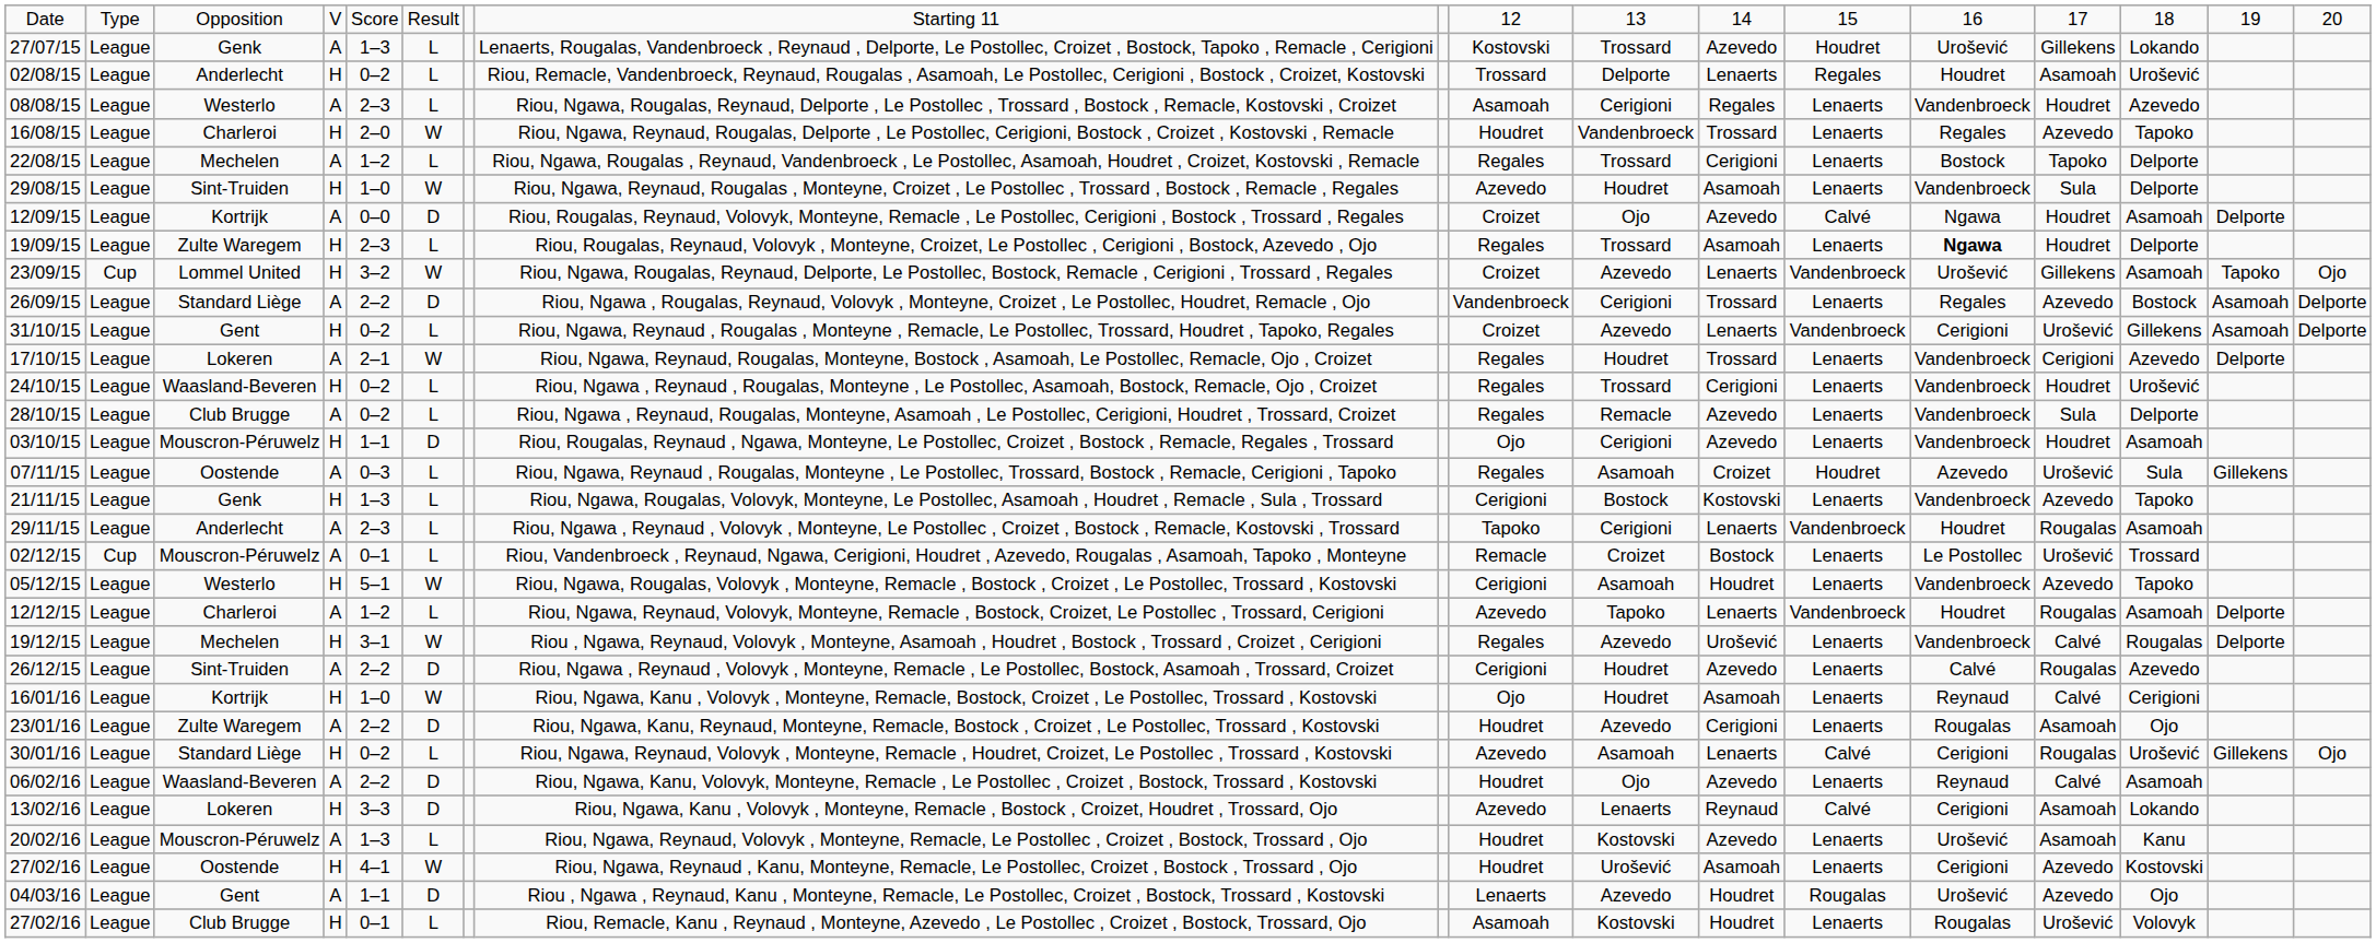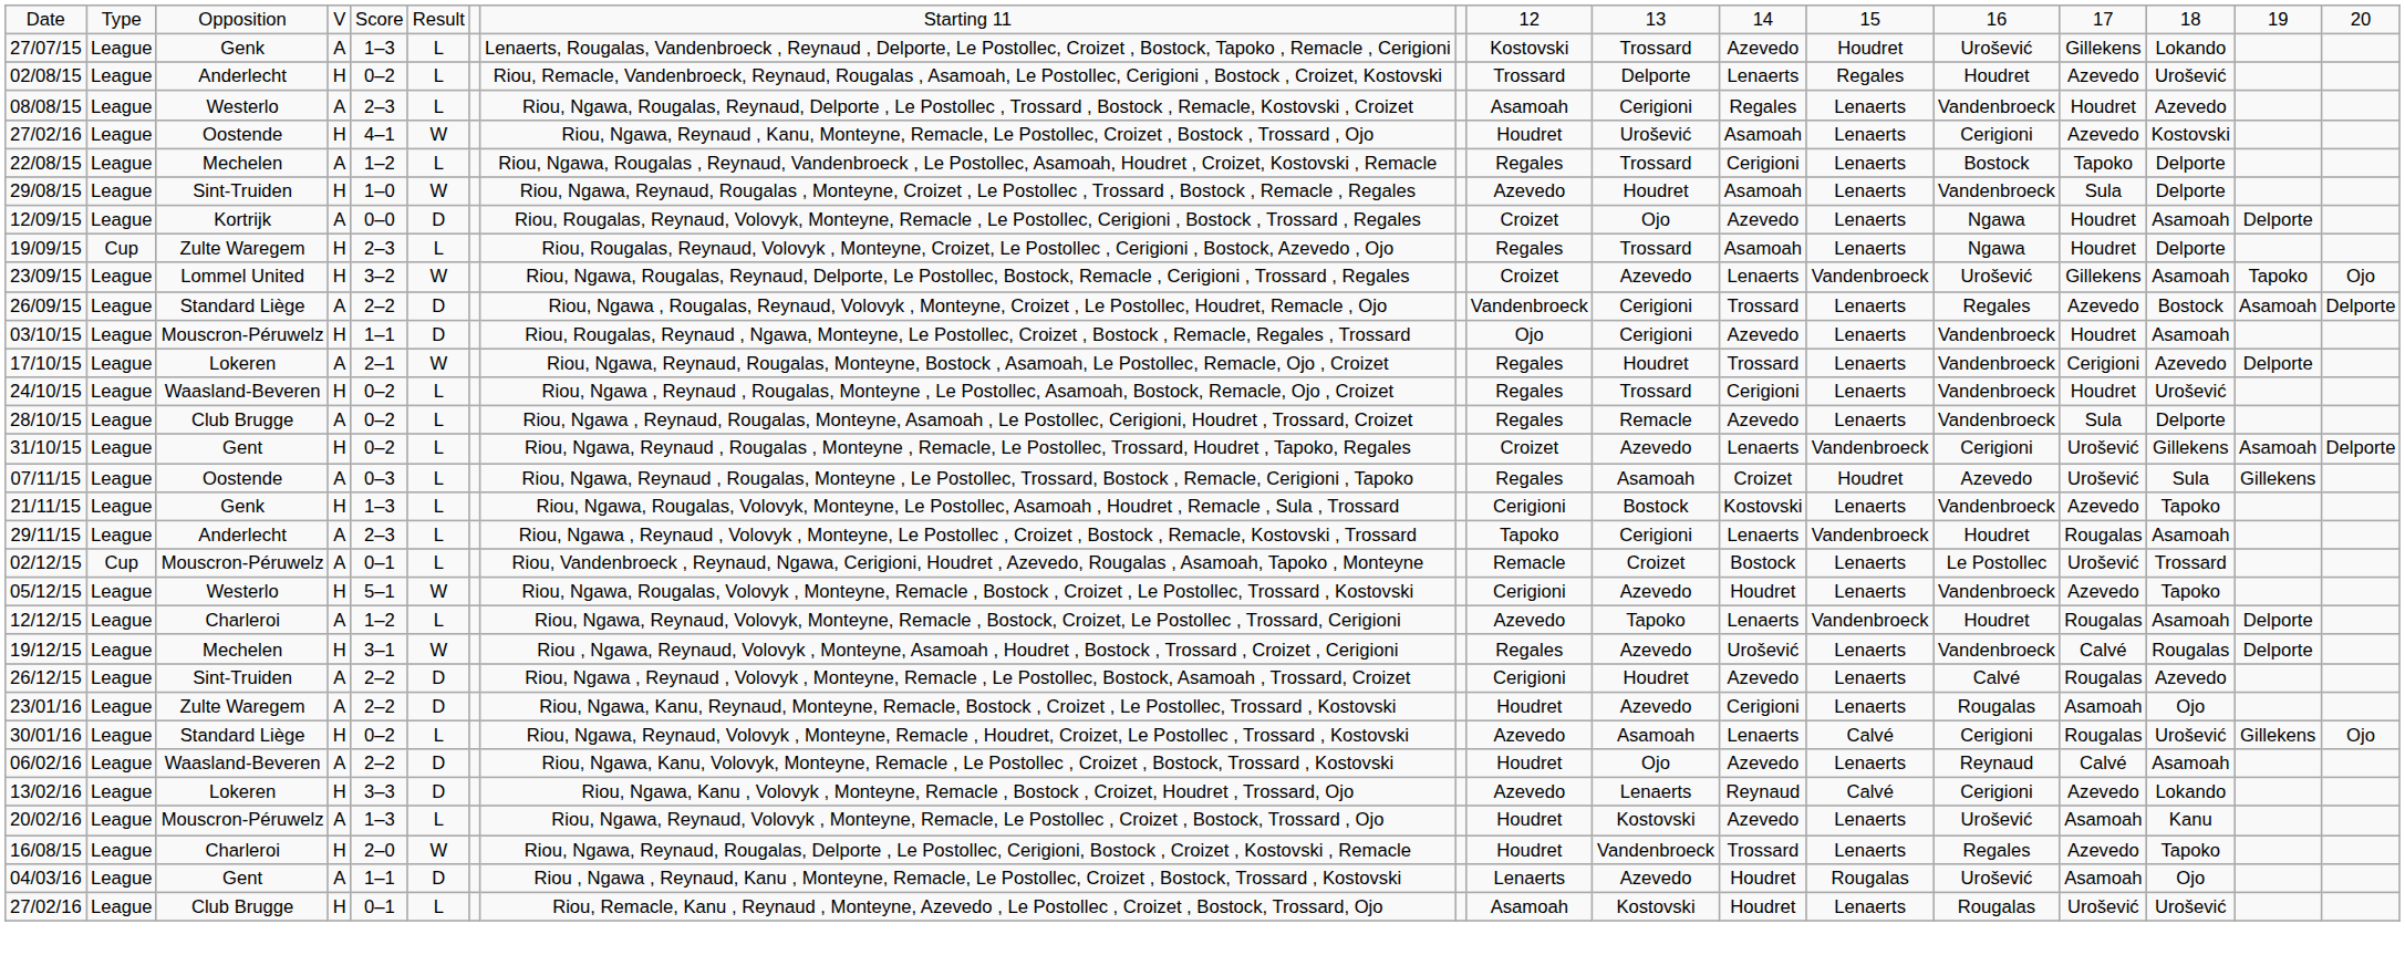02/08/15 | column 15: Asamoah -> Azevedo
rows swapped: 16/08/15 <-> 27/02/16 / Oostende
12/09/15 | column 13: Calvé -> Lenaerts
19/09/15 | column 2: League -> Cup
19/09/15 | column 14: bold -> normal
23/09/15 | column 2: Cup -> League
rows swapped: 03/10/15 <-> 31/10/15
05/12/15 | column 11: Asamoah -> Azevedo
- row: 16/01/16 | League | Kortrijk | H | 1–0 | W | Riou, Ngawa, Kanu , Volovyk , Monteyne, Remacle, Bostock, Croizet , Le Postollec, Trossard , Kostovski | Ojo | Houdret | Asamoah | Lenaerts | Reynaud | Calvé | Cerigioni
13/02/16 | column 15: Asamoah -> Azevedo
04/03/16 | column 15: Azevedo -> Asamoah
27/02/16 / Club Brugge | column 16: Volovyk -> Urošević
